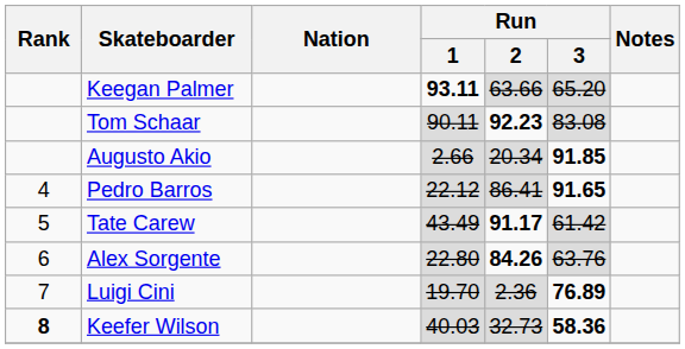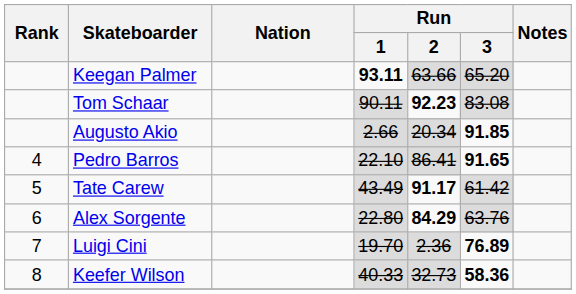Pedro Barros | Run / 1: 22.12 -> 22.10
Alex Sorgente | Run / 2: 84.26 -> 84.29
Keefer Wilson | Rank: bold -> normal
Keefer Wilson | Run / 1: 40.03 -> 40.33
